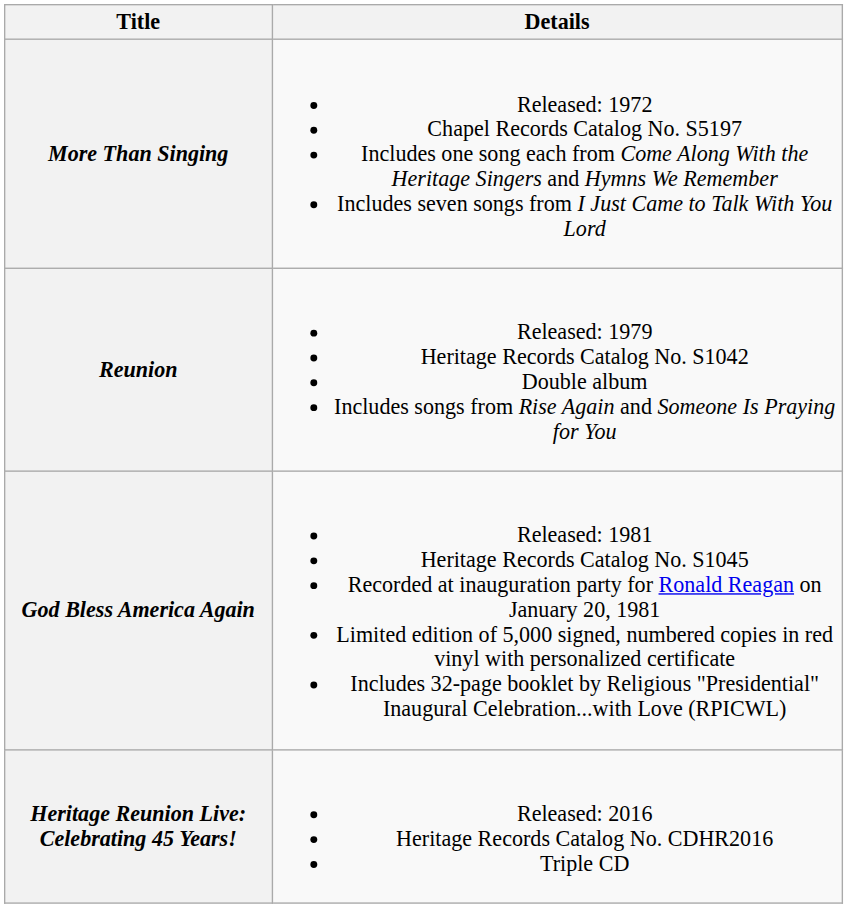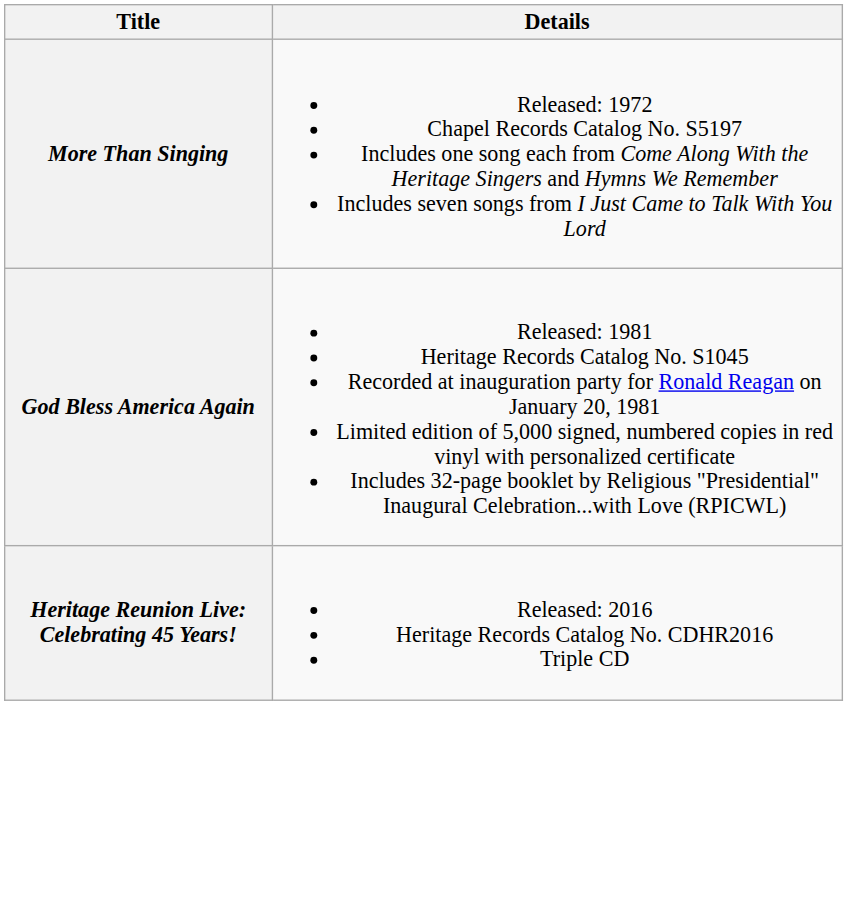- row: Reunion | Released: 1979 Heritage Records Catalog No. S1042 Double album Includes songs from Rise Again and Someone Is Praying for You
